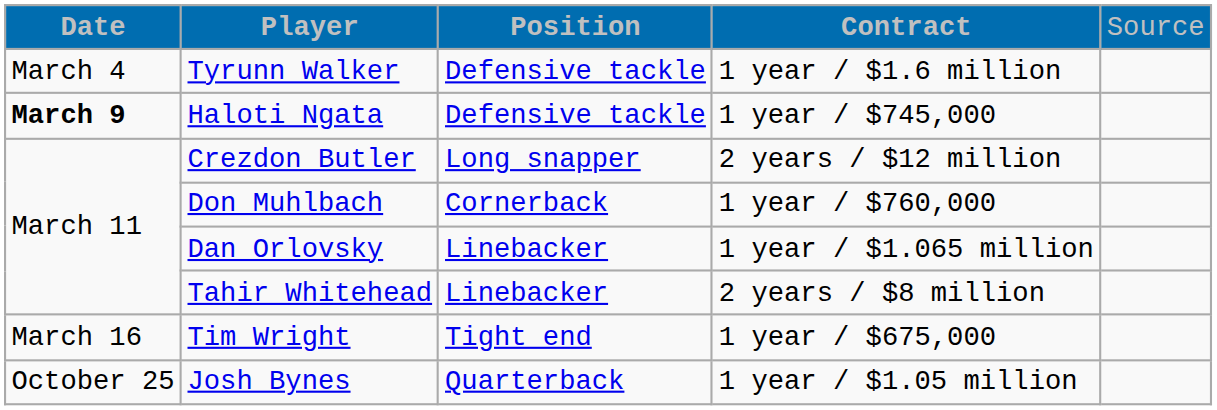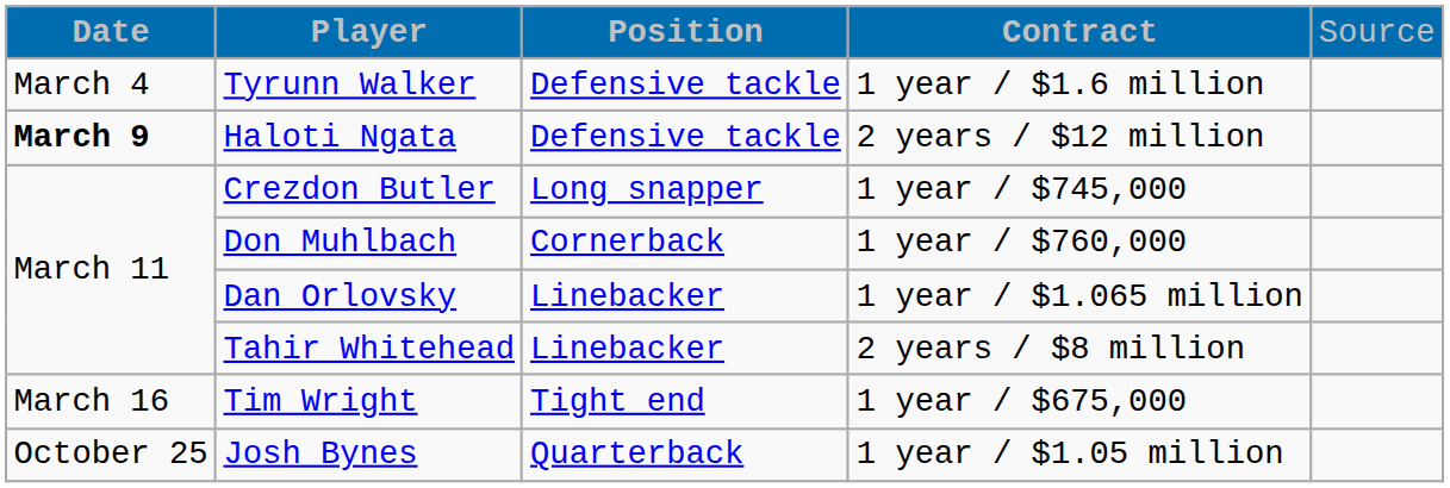Haloti Ngata | column 4: 1 year / $745,000 -> 2 years / $12 million
Crezdon Butler | column 4: 2 years / $12 million -> 1 year / $745,000
